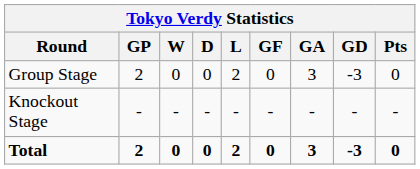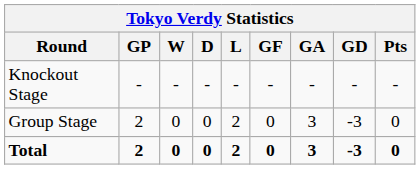rows swapped: Group Stage <-> Knockout Stage
